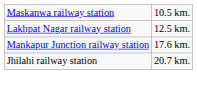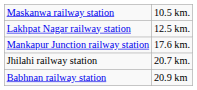+ row: Babhnan railway station | 20.9 km
